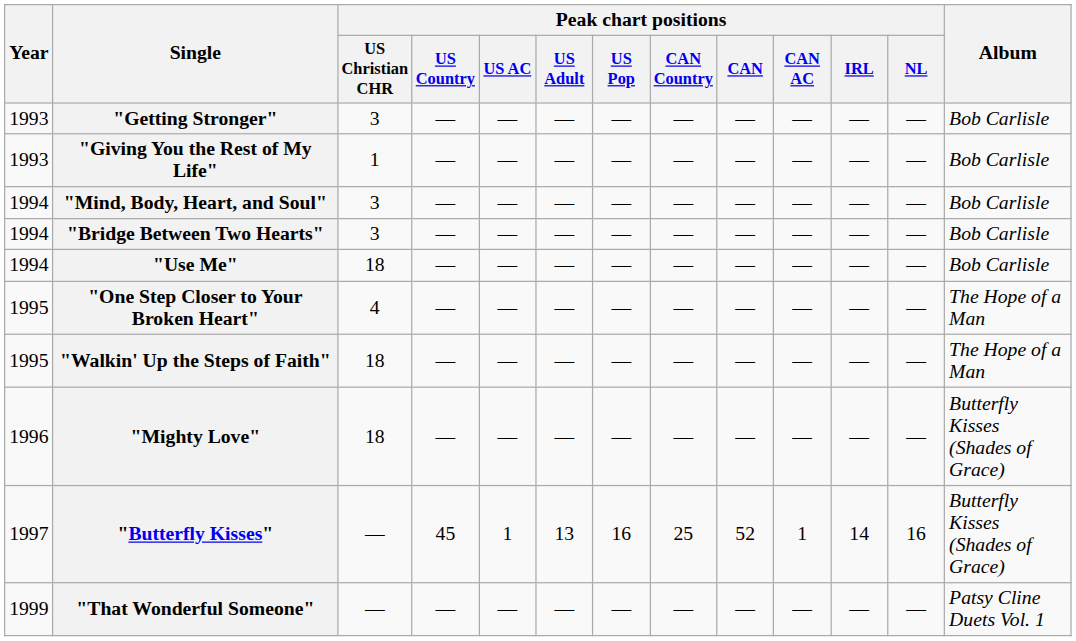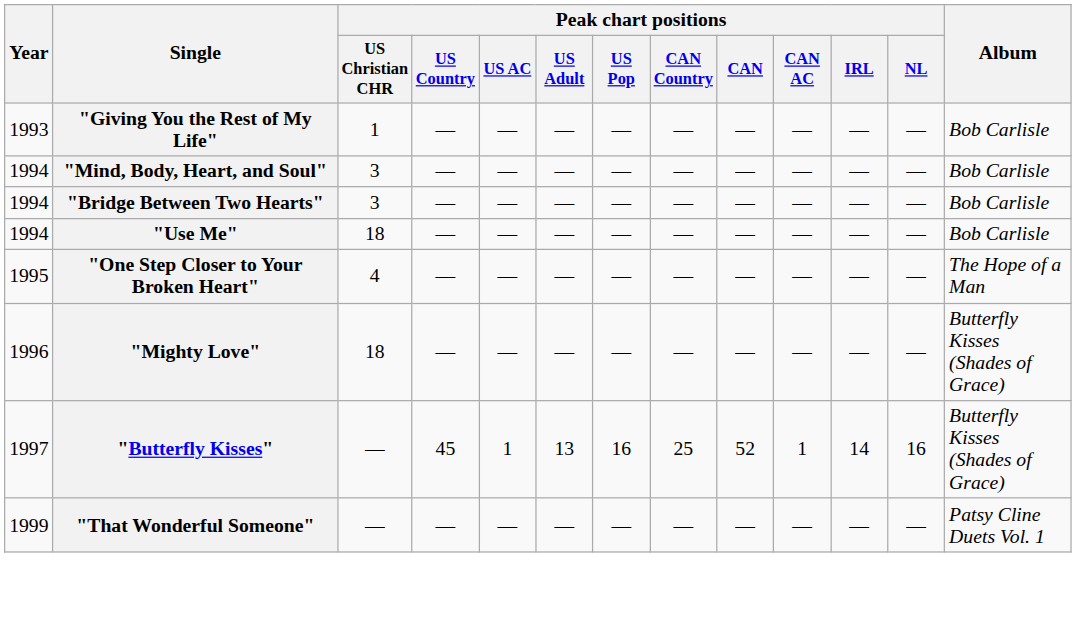- row: 1993 | "Getting Stronger" | 3 | — | — | — | — | — | — | — | — | — | Bob Carlisle
- row: 1995 | "Walkin' Up the Steps of Faith" | 18 | — | — | — | — | — | — | — | — | — | The Hope of a Man
